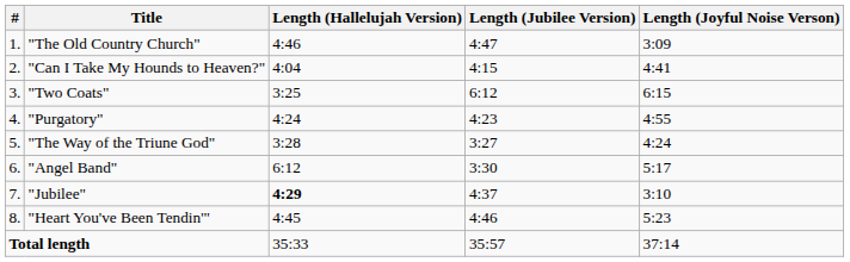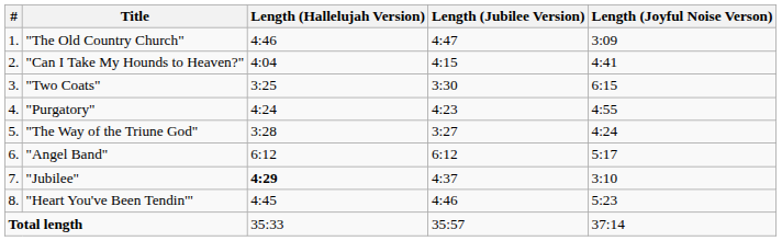"Two Coats" | Length (Jubilee Version): 6:12 -> 3:30
"Angel Band" | Length (Jubilee Version): 3:30 -> 6:12
